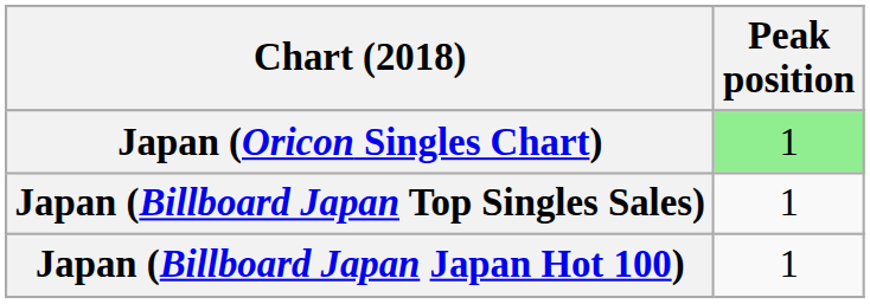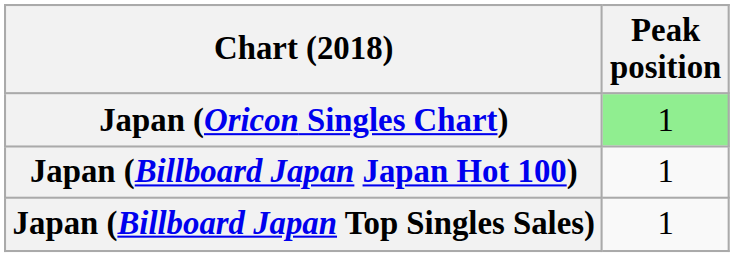rows swapped: Japan (Billboard Japan Japan Hot 100) <-> Japan (Billboard Japan Top Singles Sales)
